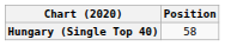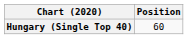Hungary (Single Top 40) | Position: 58 -> 60
